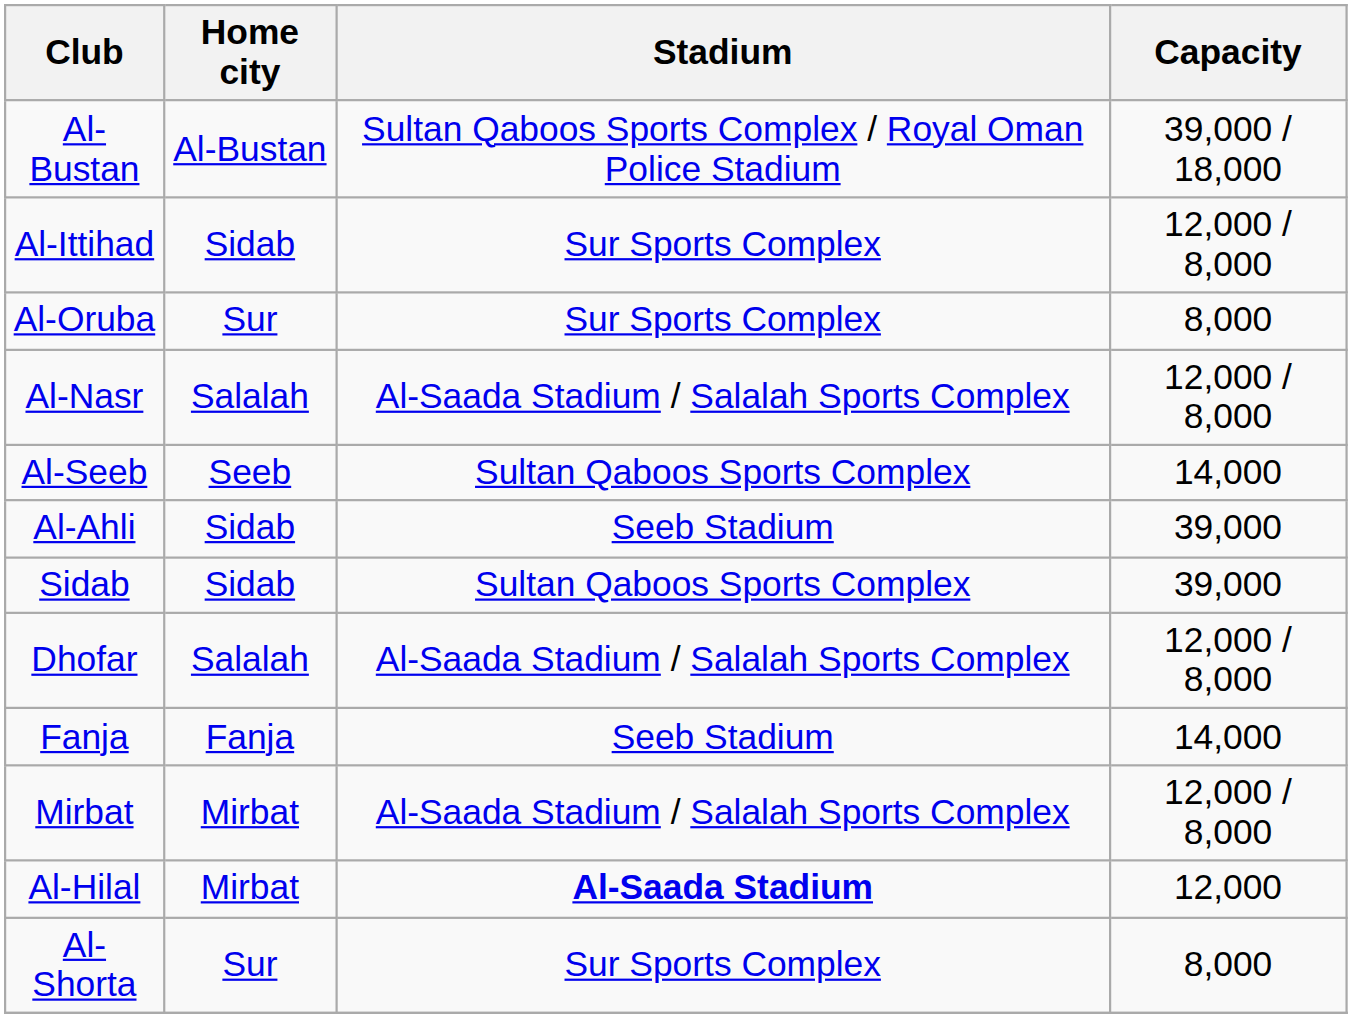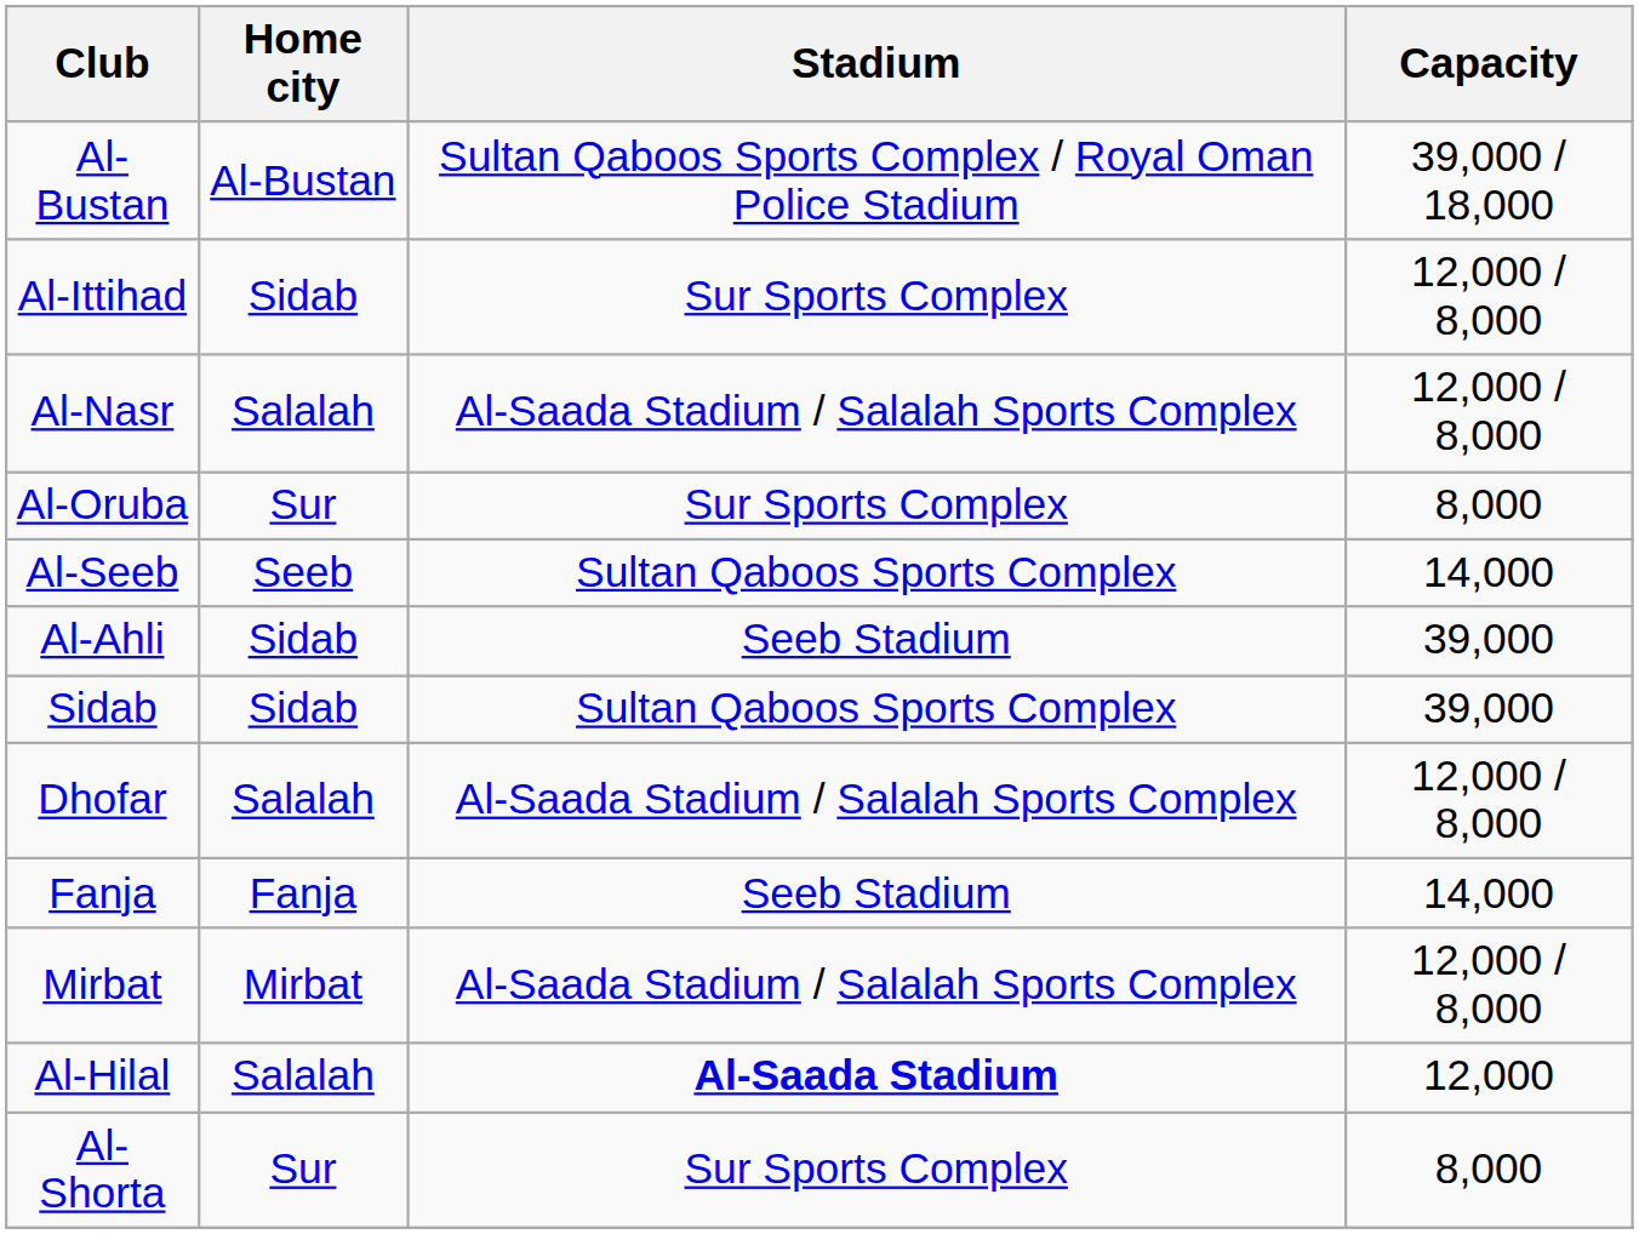rows swapped: Al-Nasr <-> Al-Oruba
Al-Hilal | Home city: Mirbat -> Salalah
